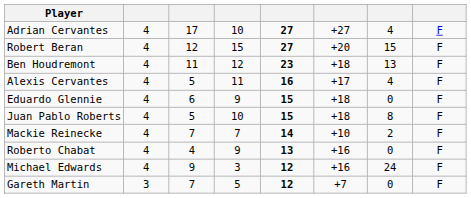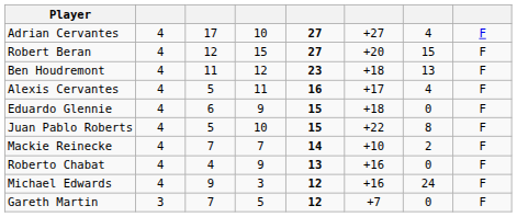Juan Pablo Roberts | column 6: +18 -> +22
